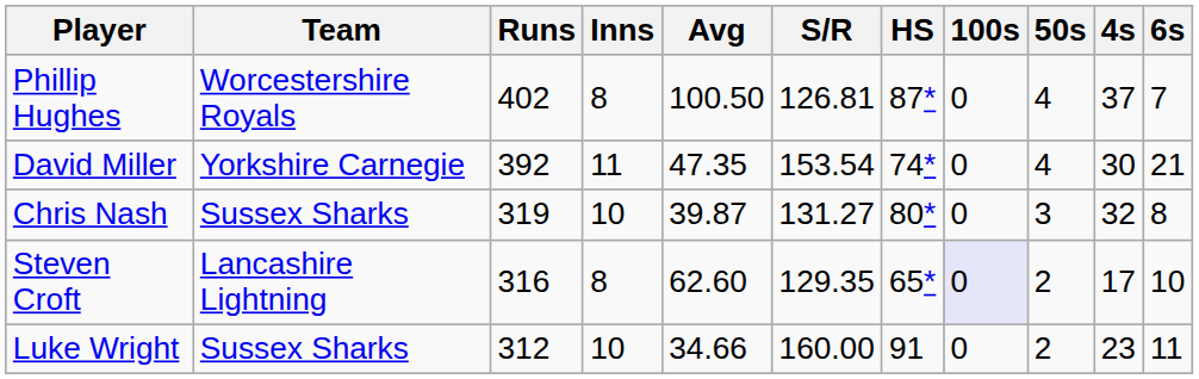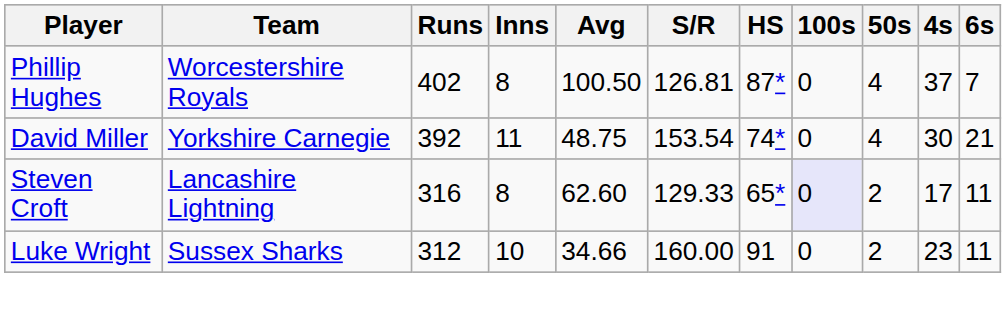David Miller | Avg: 47.35 -> 48.75
- row: Chris Nash | Sussex Sharks | 319 | 10 | 39.87 | 131.27 | 80* | 0 | 3 | 32 | 8
Steven Croft | S/R: 129.35 -> 129.33
Steven Croft | 6s: 10 -> 11
